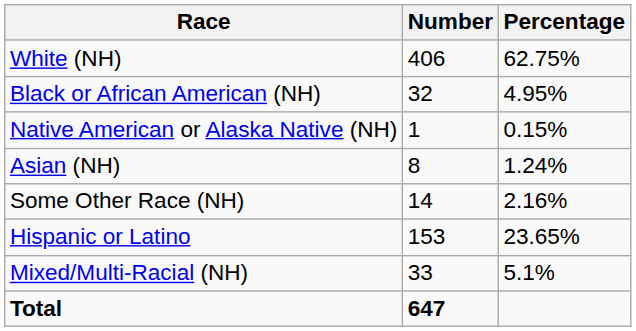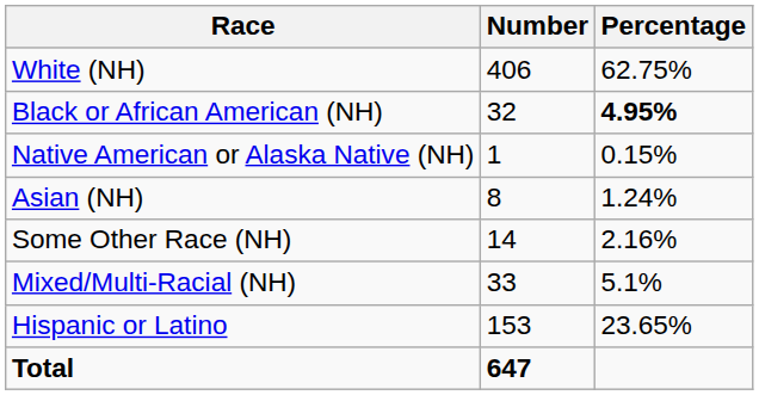Black or African American (NH) | Percentage: normal -> bold
rows swapped: Mixed/Multi-Racial (NH) <-> Hispanic or Latino
